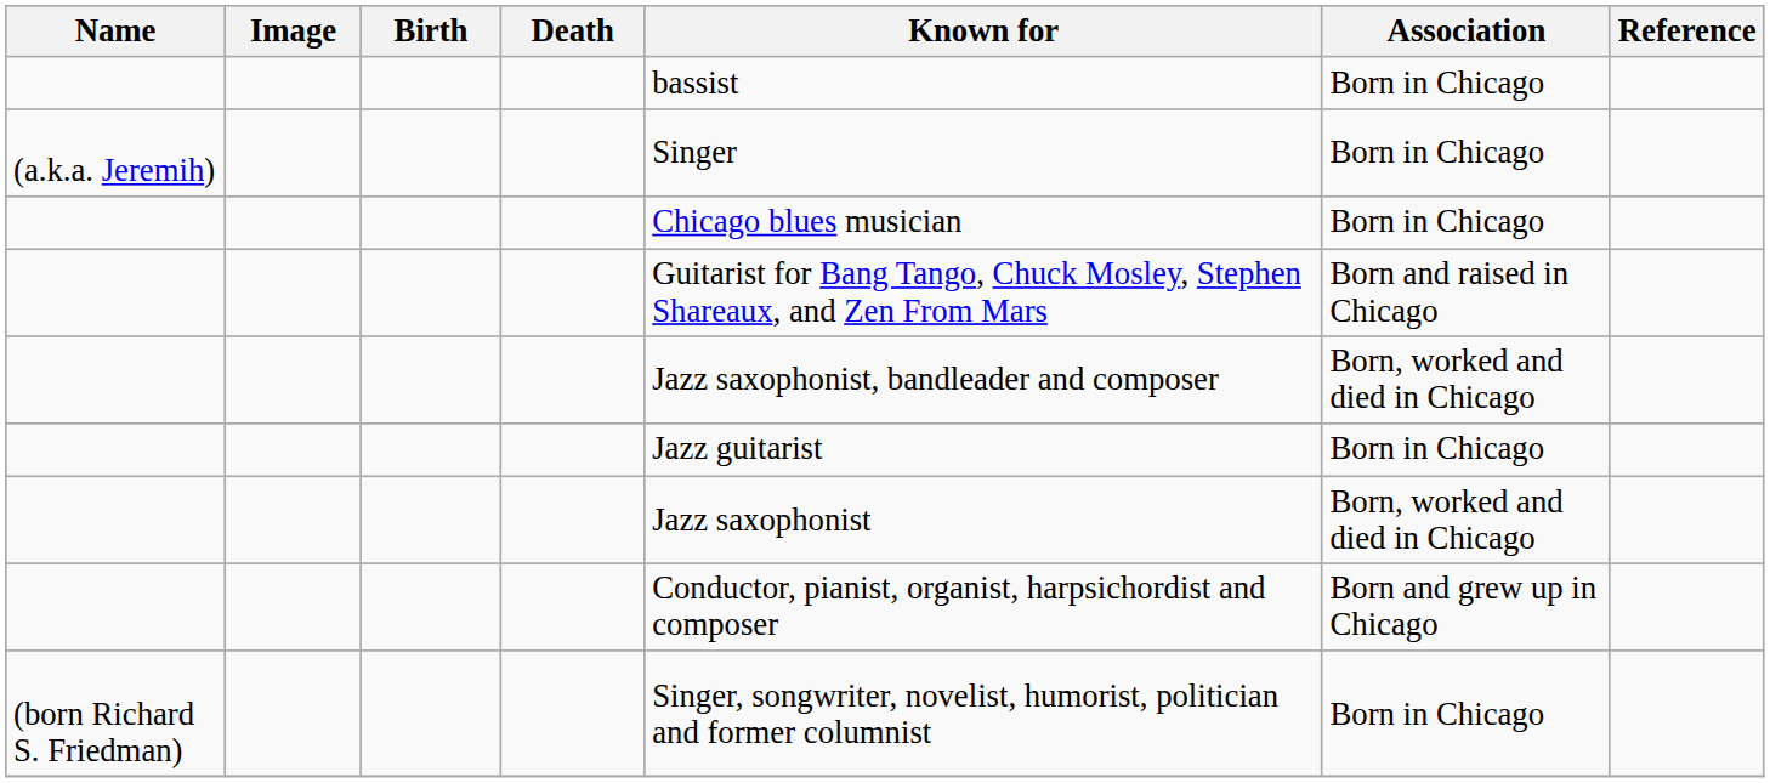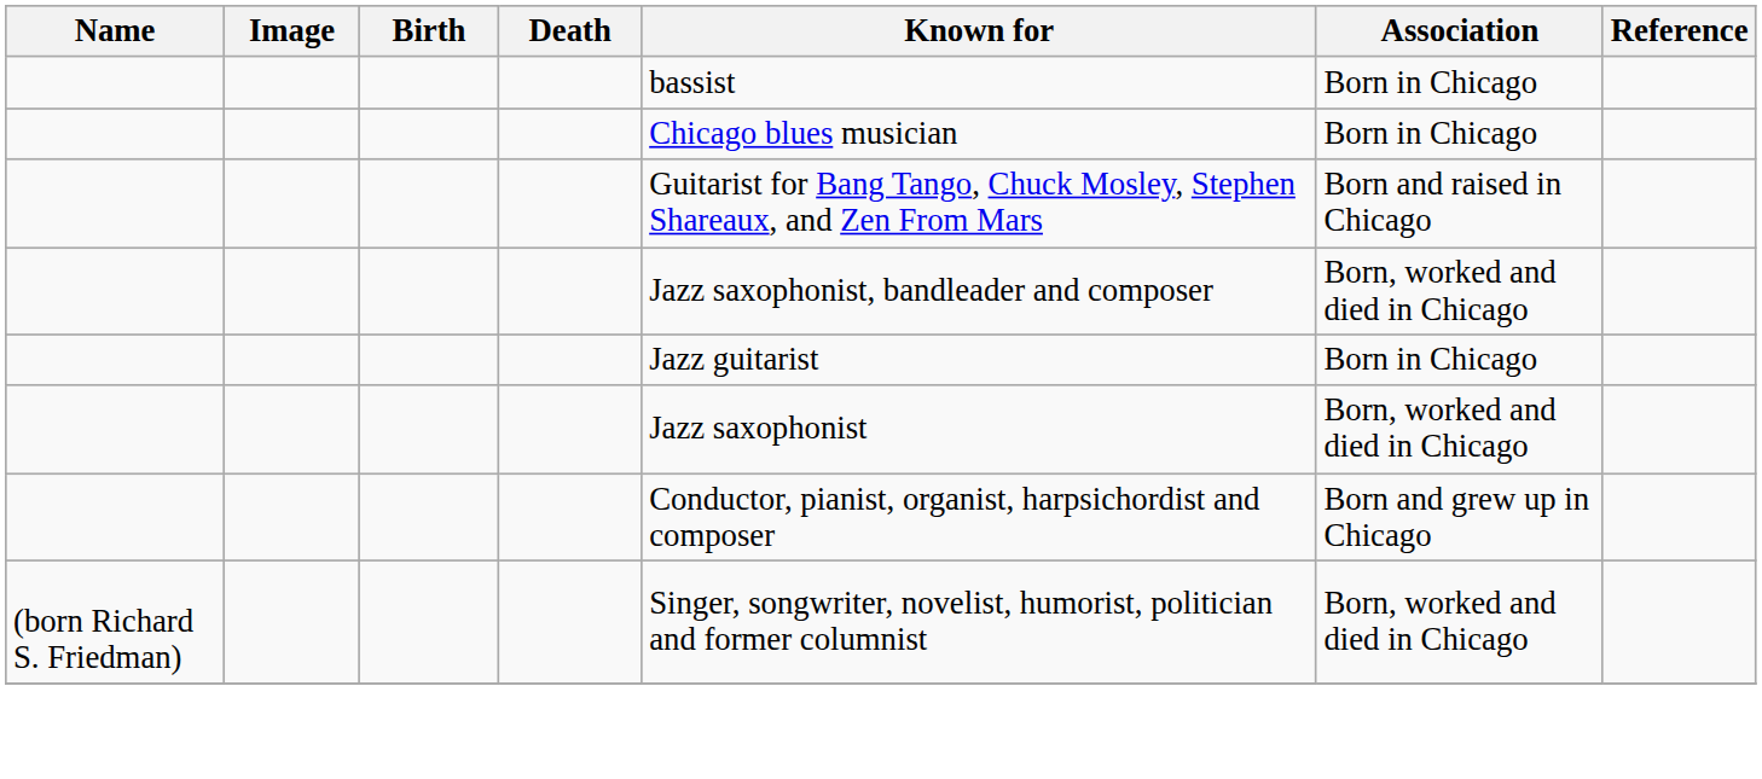- row: (a.k.a. Jeremih) | Singer | Born in Chicago
(born Richard S. Friedman) | Association: Born in Chicago -> Born, worked and died in Chicago
